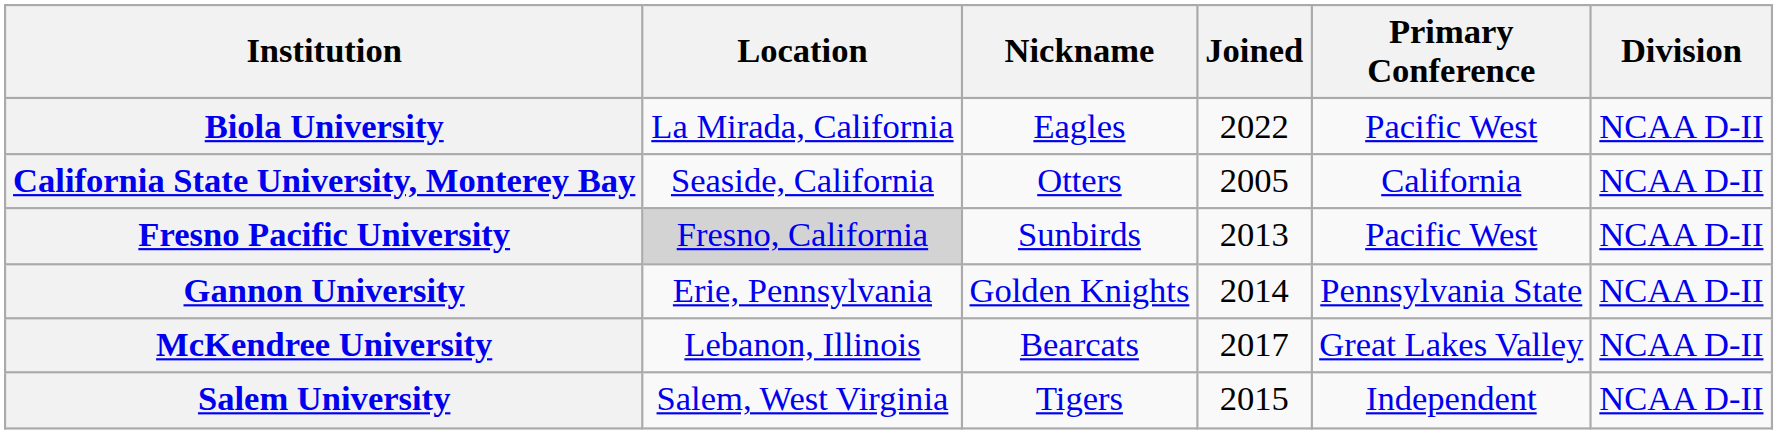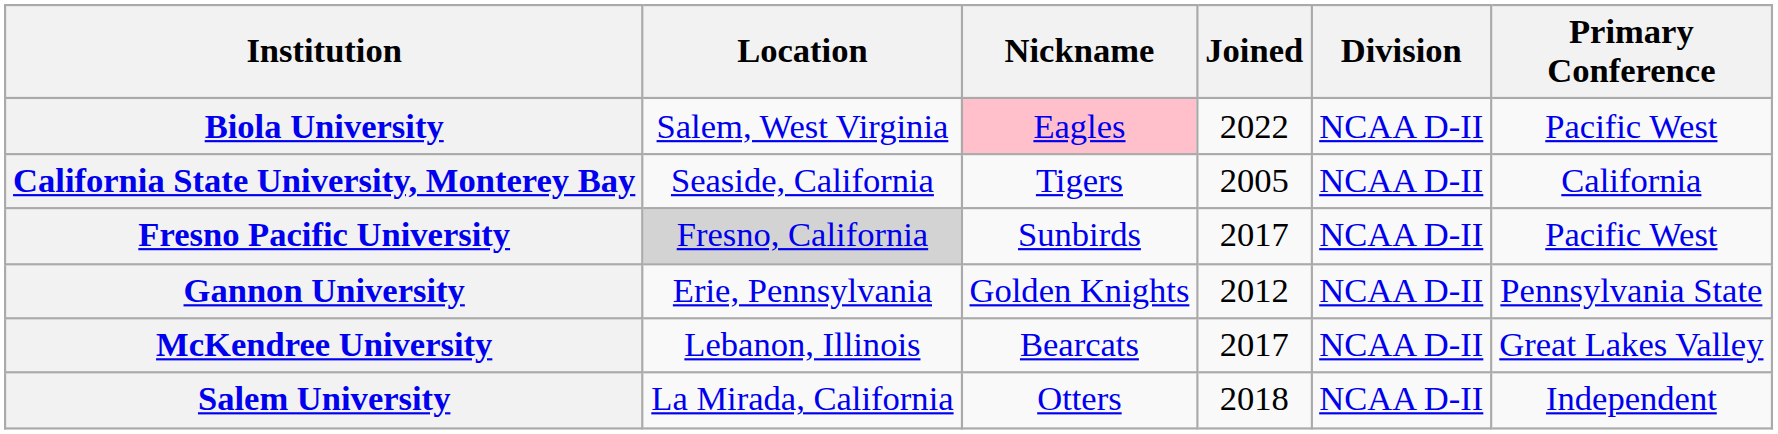columns swapped: Primary Conference <-> Division
Biola University | Location: La Mirada, California -> Salem, West Virginia
Biola University | Nickname: no background -> pink background
California State University, Monterey Bay | Nickname: Otters -> Tigers
Fresno Pacific University | Joined: 2013 -> 2017
Gannon University | Joined: 2014 -> 2012
Salem University | Location: Salem, West Virginia -> La Mirada, California
Salem University | Nickname: Tigers -> Otters
Salem University | Joined: 2015 -> 2018
